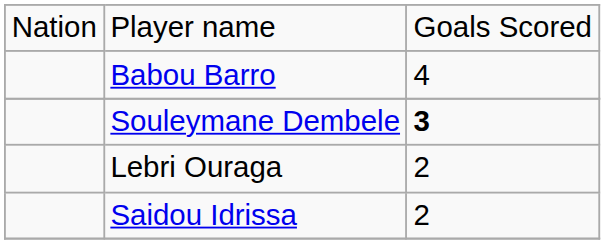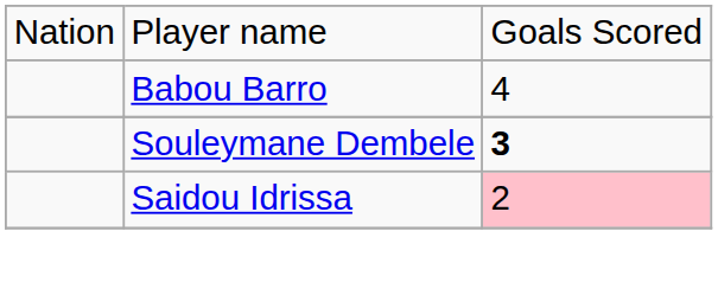- row: Lebri Ouraga | 2
Saidou Idrissa | column 3: no background -> pink background
